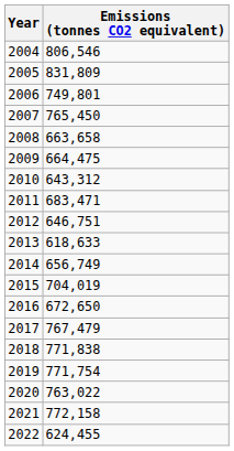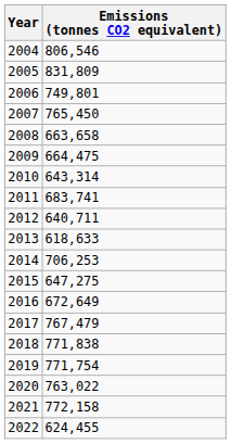2010 | Emissions (tonnes CO2 equivalent): 643,312 -> 643,314
2011 | Emissions (tonnes CO2 equivalent): 683,471 -> 683,741
2012 | Emissions (tonnes CO2 equivalent): 646,751 -> 640,711
2014 | Emissions (tonnes CO2 equivalent): 656,749 -> 706,253
2015 | Emissions (tonnes CO2 equivalent): 704,019 -> 647,275
2016 | Emissions (tonnes CO2 equivalent): 672,650 -> 672,649
